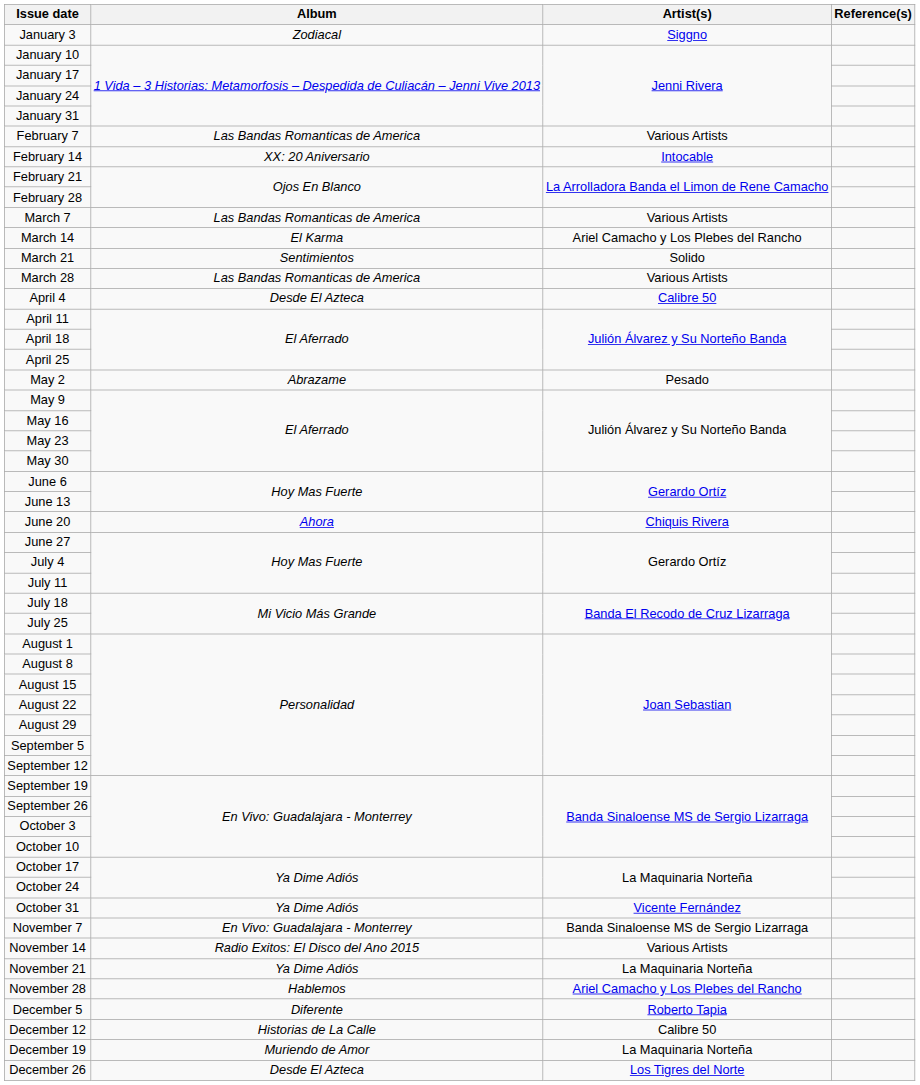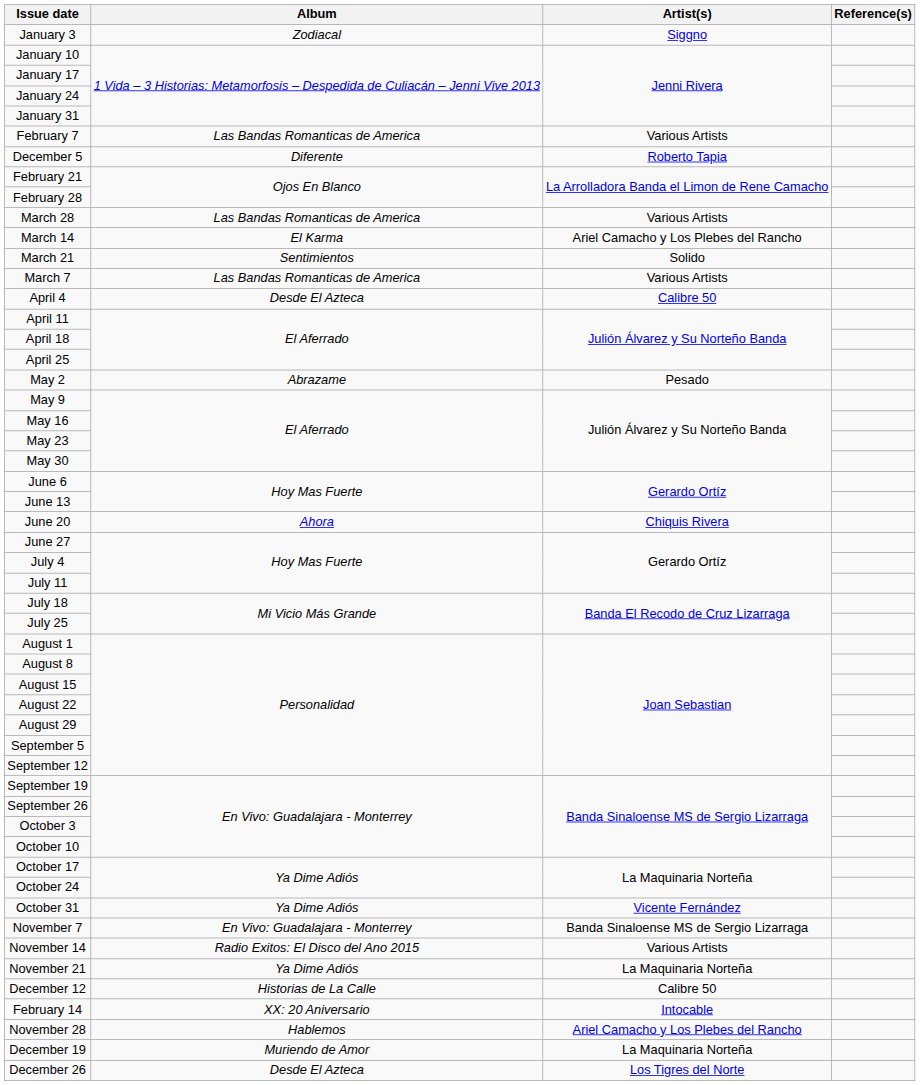rows swapped: February 14 <-> December 5
rows swapped: March 7 <-> March 28
rows swapped: November 28 <-> December 12
